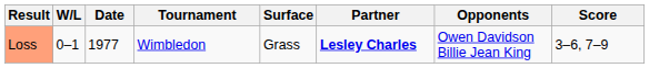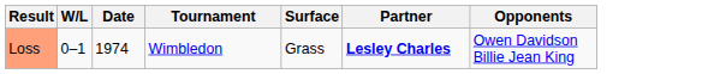- column: Score | 3–6, 7–9
Loss | Date: 1977 -> 1974
